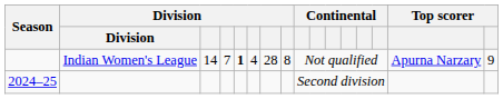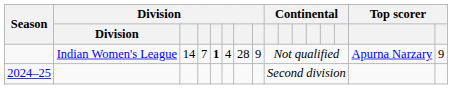Indian Women's League | column 8: 8 -> 9
